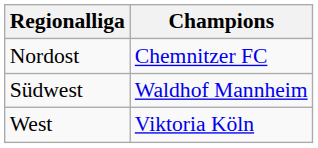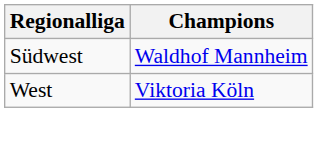- row: Nordost | Chemnitzer FC
